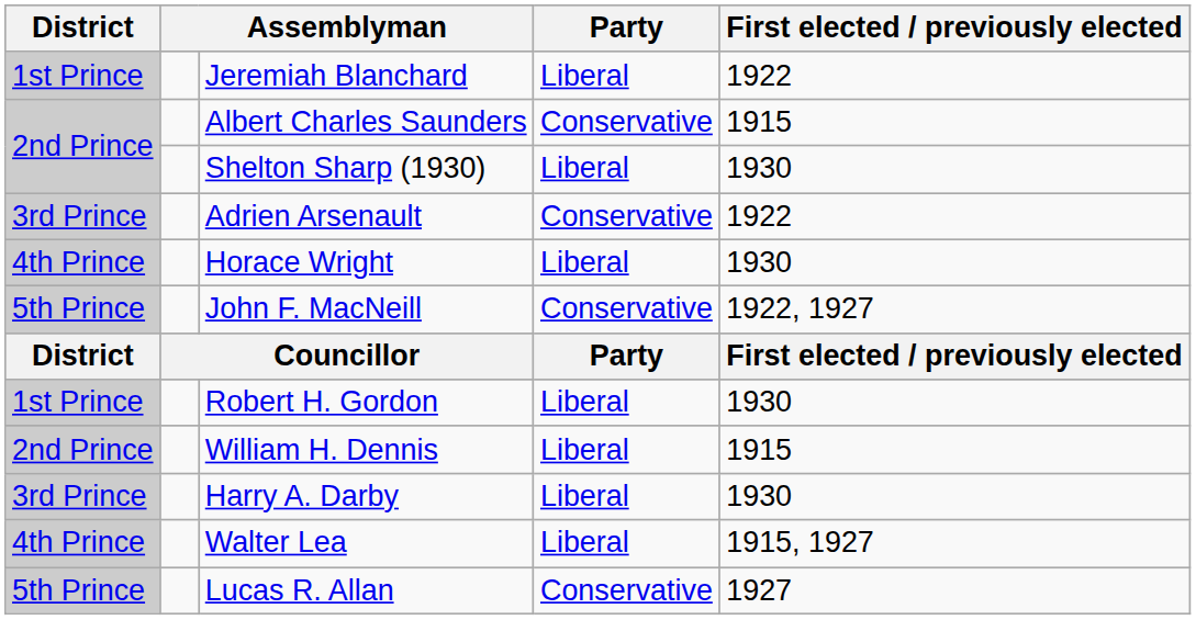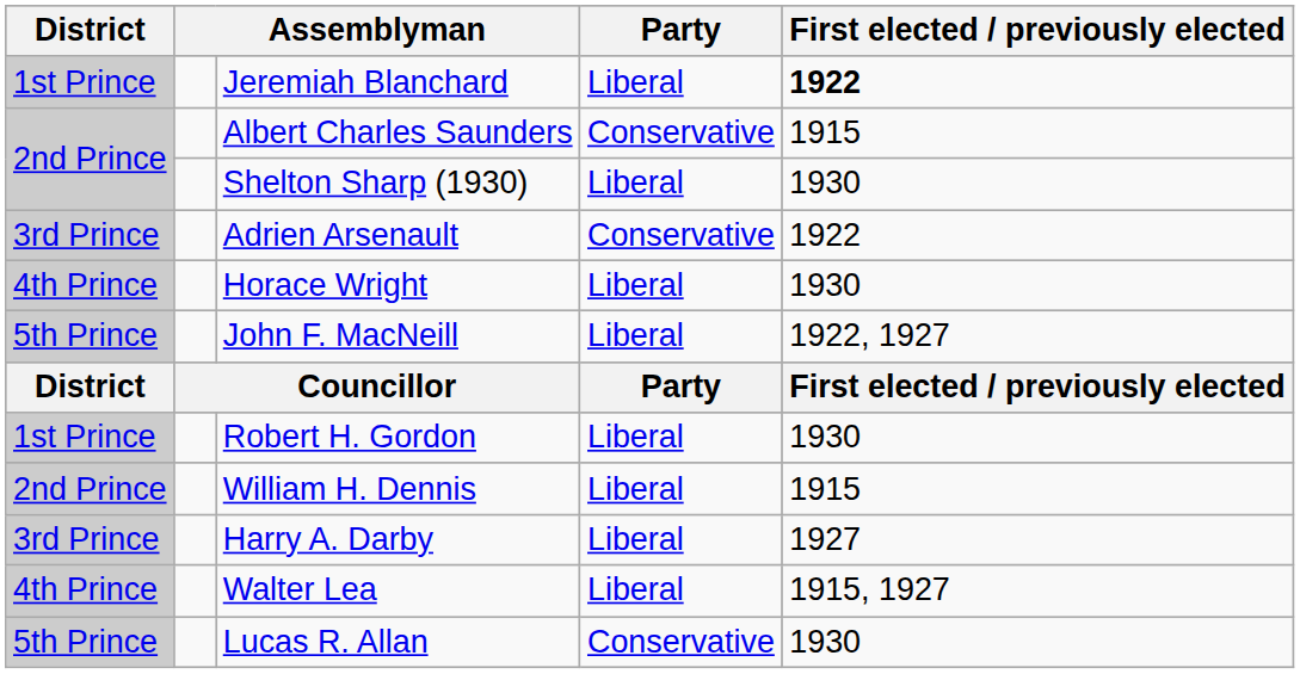Jeremiah Blanchard | First elected / previously elected: normal -> bold
John F. MacNeill | Party: Conservative -> Liberal
Harry A. Darby | First elected / previously elected: 1930 -> 1927
Lucas R. Allan | First elected / previously elected: 1927 -> 1930
